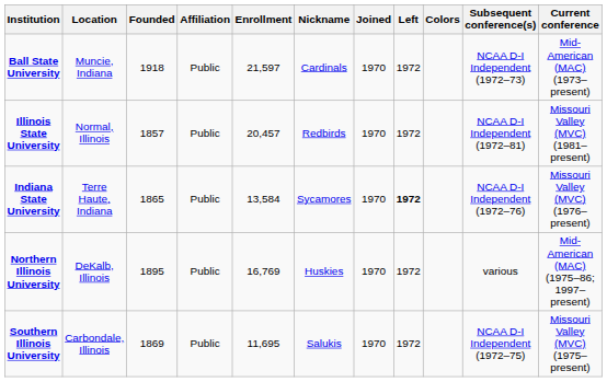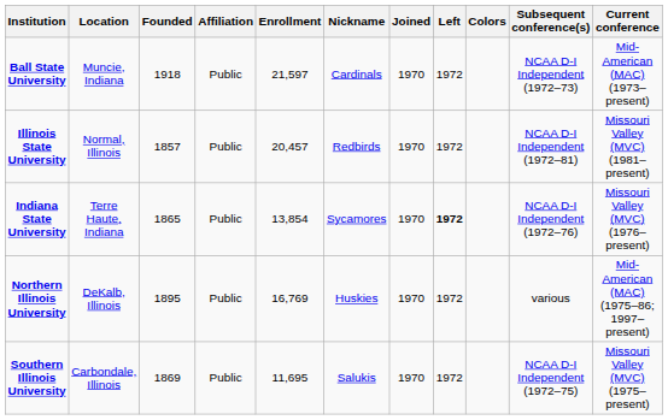Indiana State University | Enrollment: 13,584 -> 13,854
